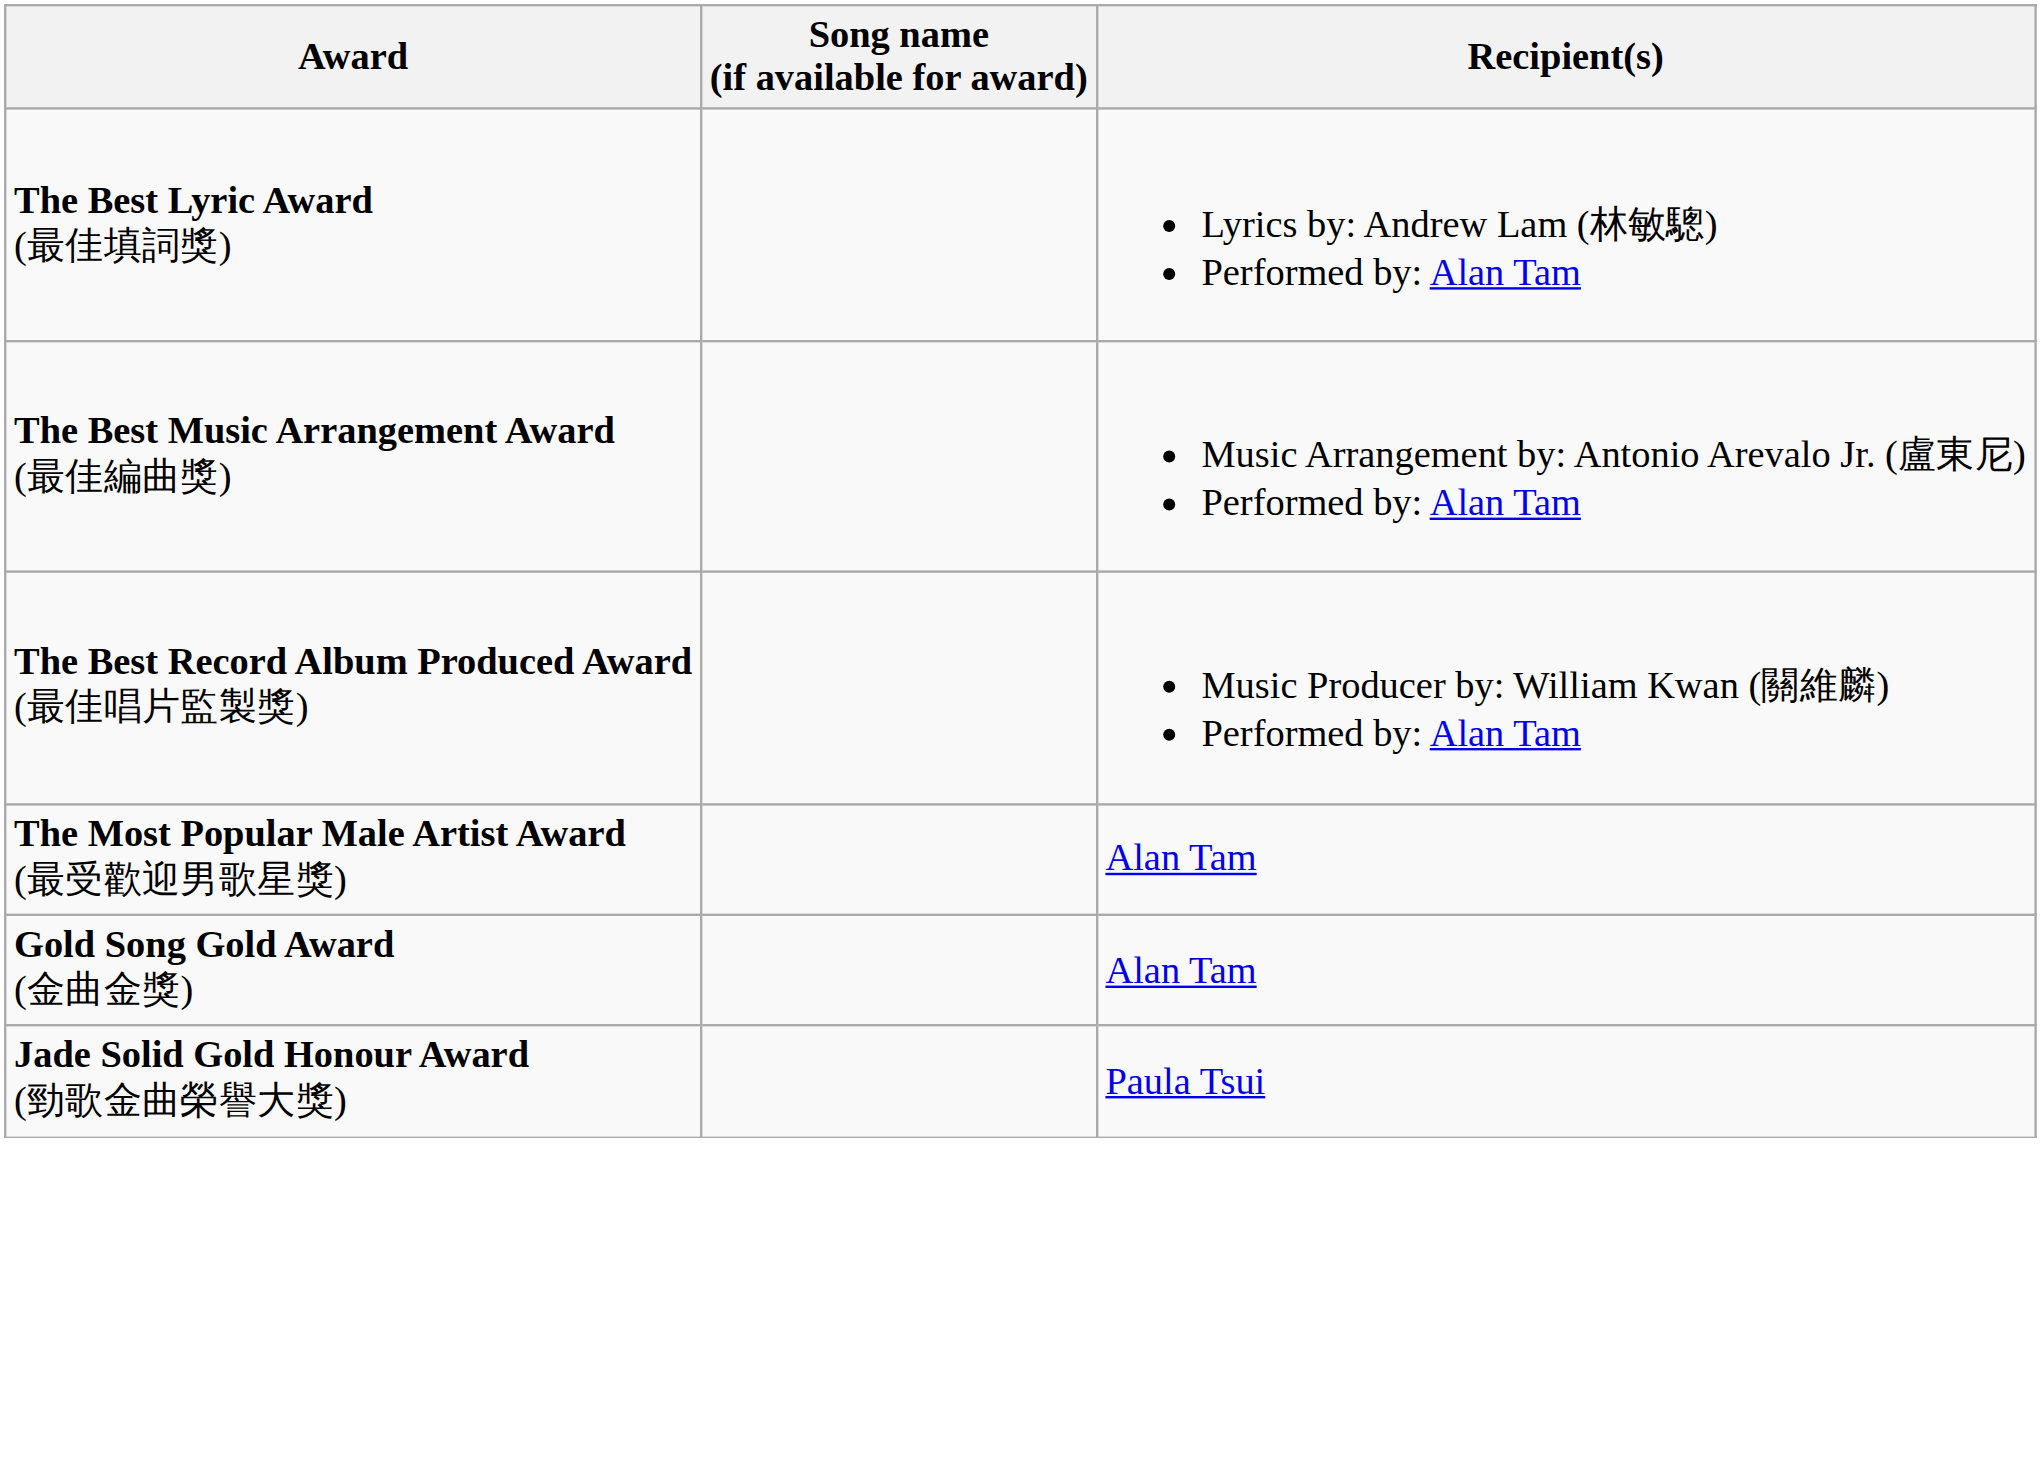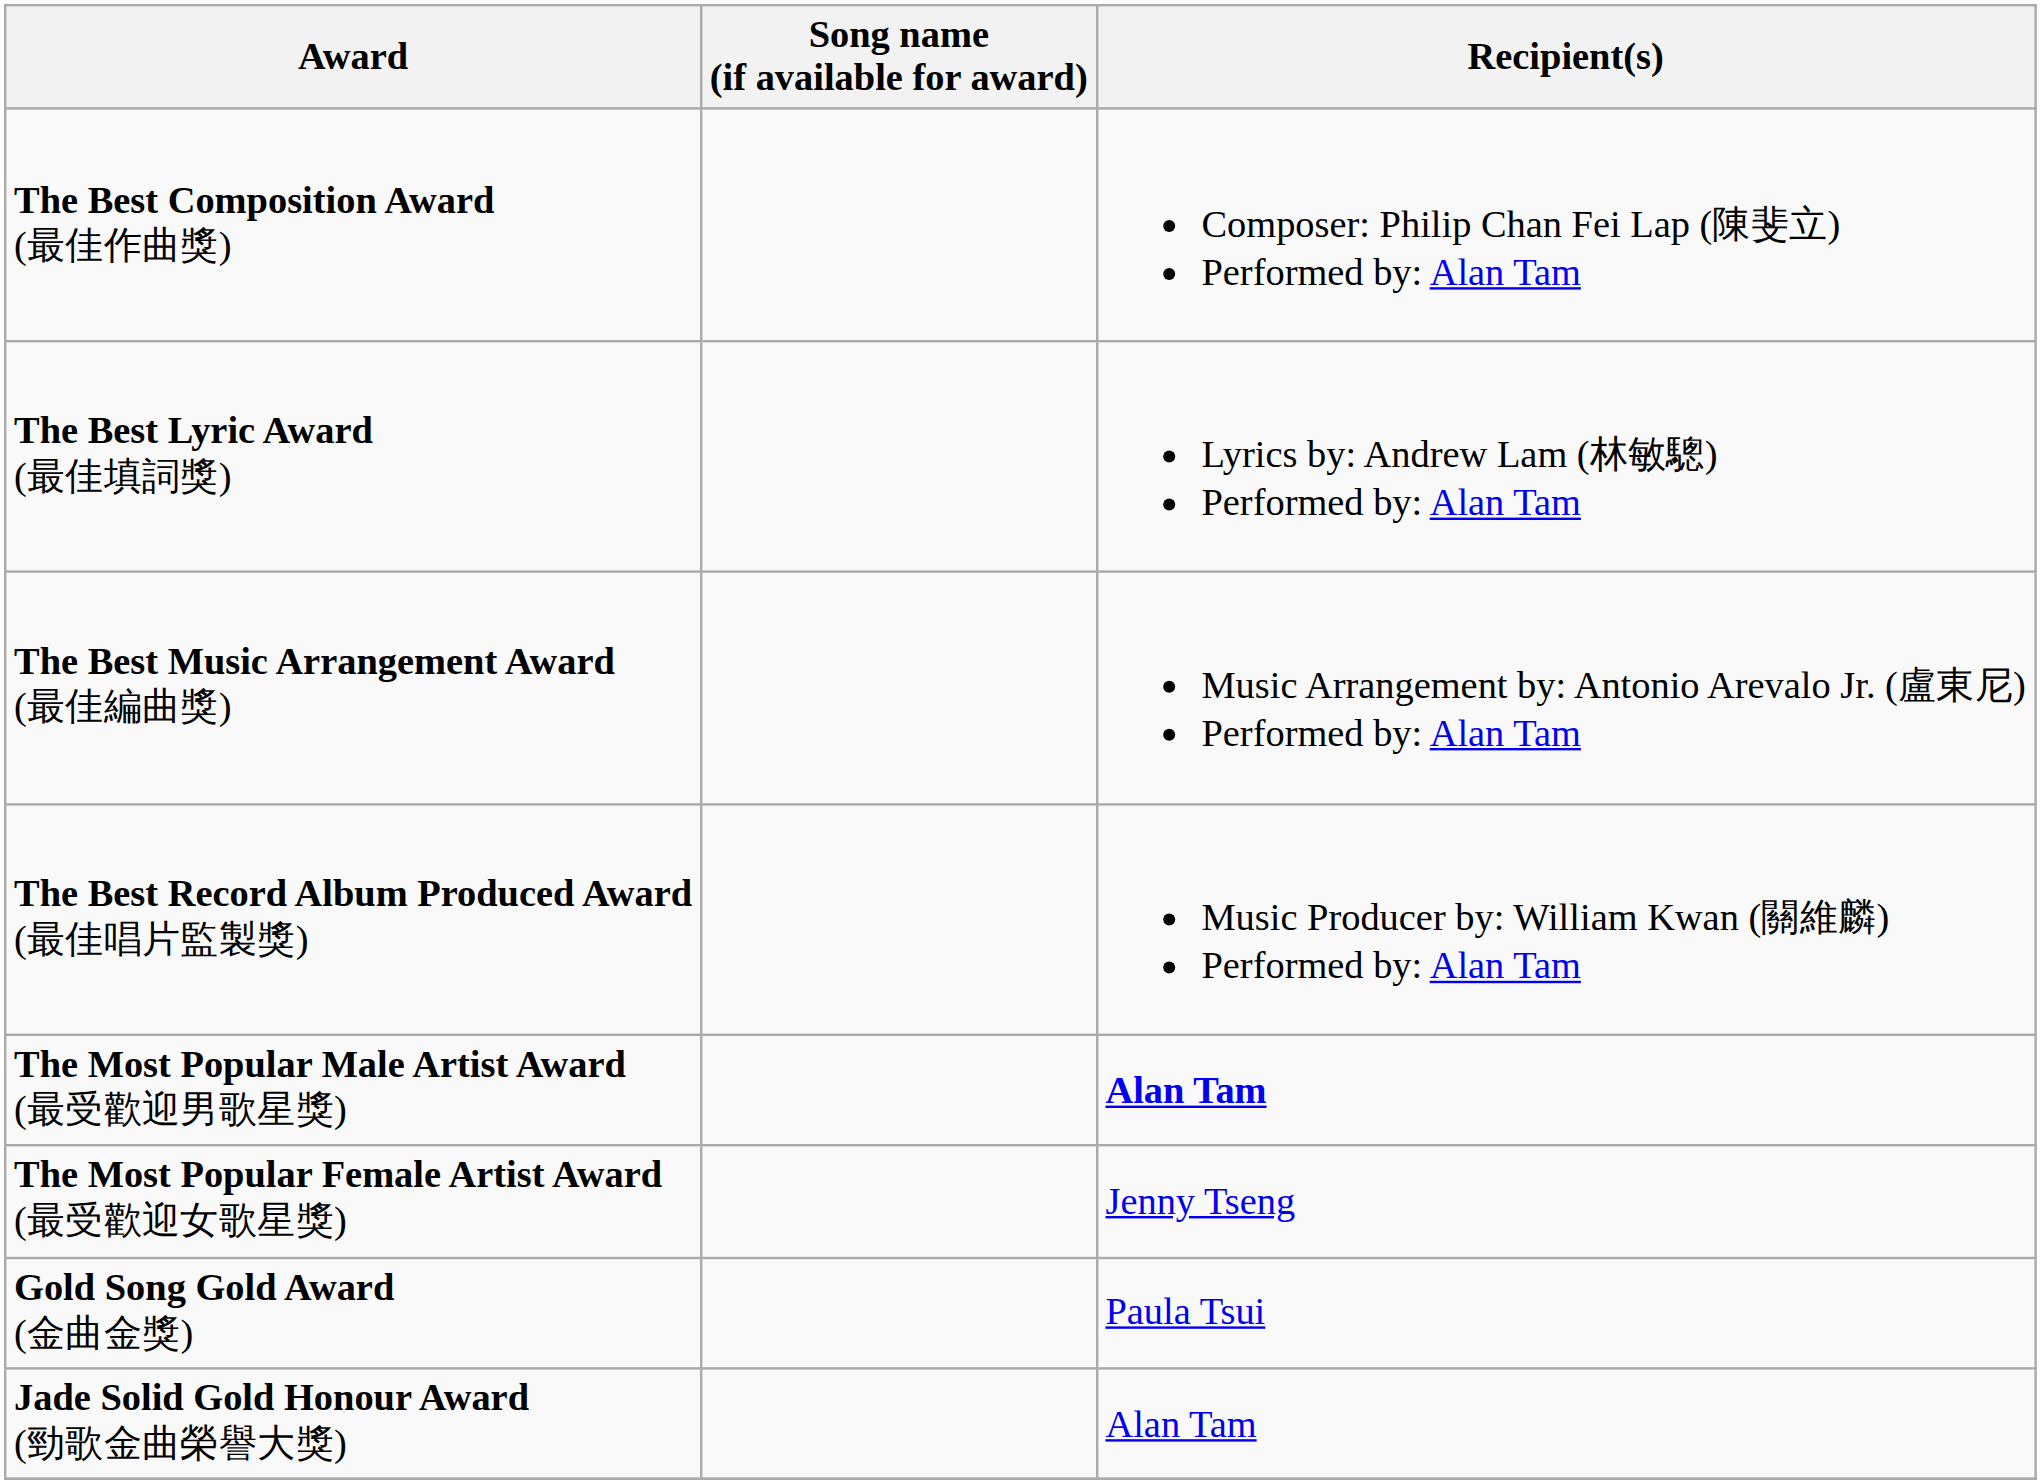+ row: The Best Composition Award (最佳作曲獎) | Composer: Philip Chan Fei Lap (陳斐立) Performed by: Alan Tam
The Most Popular Male Artist Award (最受歡迎男歌星獎) | Recipient(s): normal -> bold
+ row: The Most Popular Female Artist Award (最受歡迎女歌星獎) | Jenny Tseng
Gold Song Gold Award (金曲金獎) | Recipient(s): Alan Tam -> Paula Tsui
Jade Solid Gold Honour Award (勁歌金曲榮譽大獎) | Recipient(s): Paula Tsui -> Alan Tam
